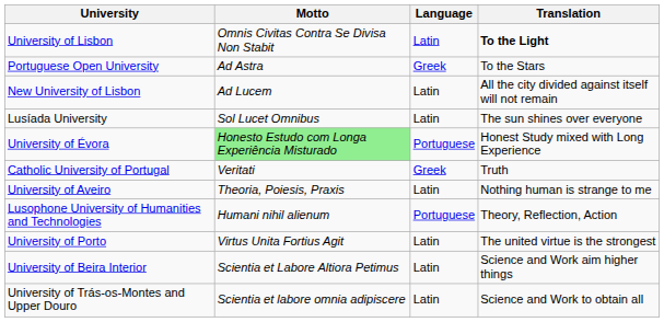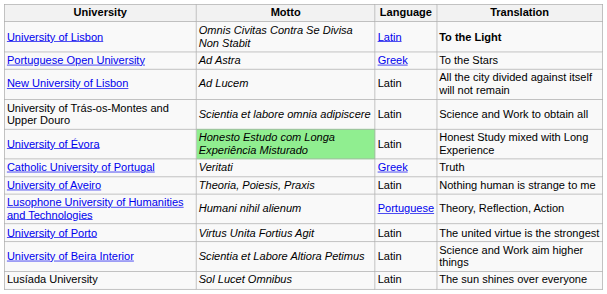rows swapped: Lusíada University <-> University of Trás-os-Montes and Upper Douro
University of Évora | Language: Portuguese -> Latin
